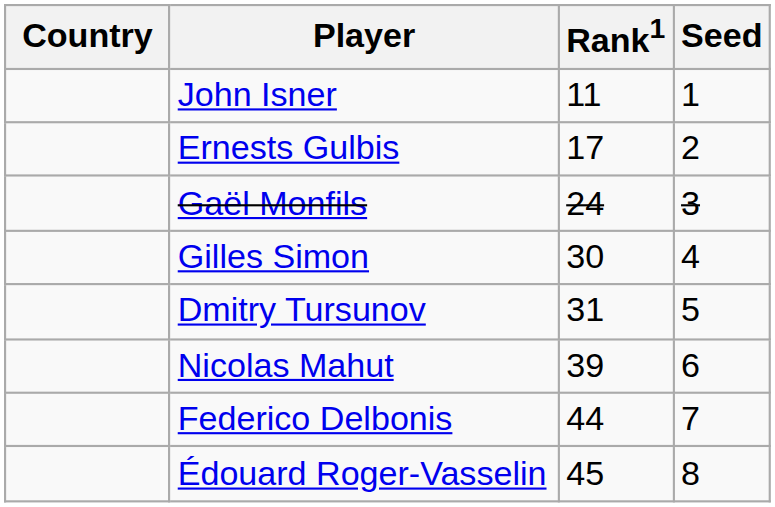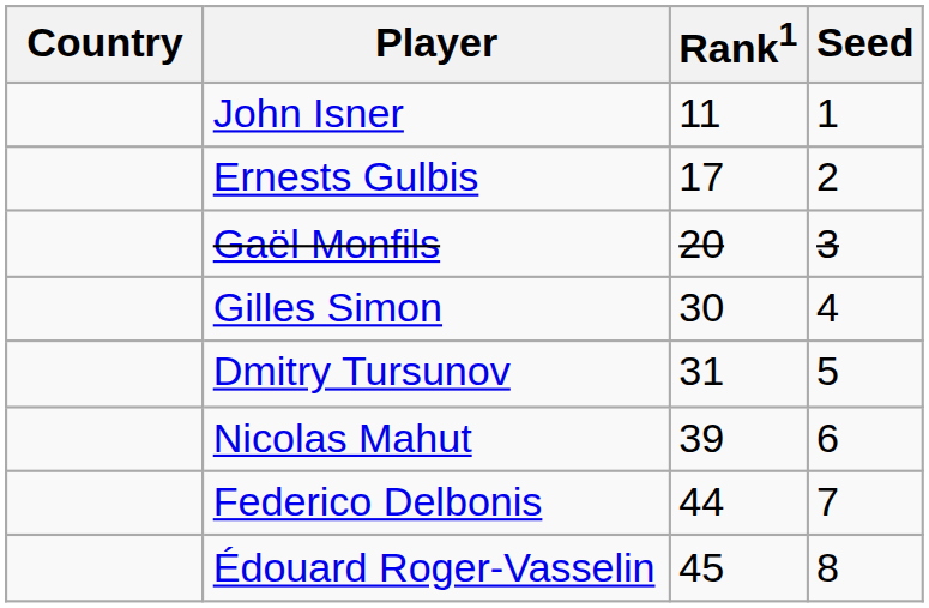Gaël Monfils | Rank1: 24 -> 20
